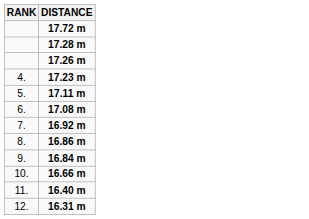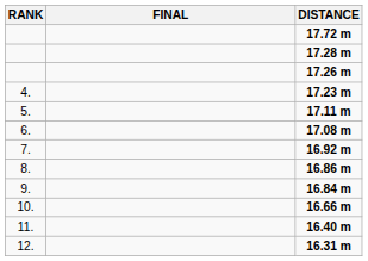+ column: FINAL
